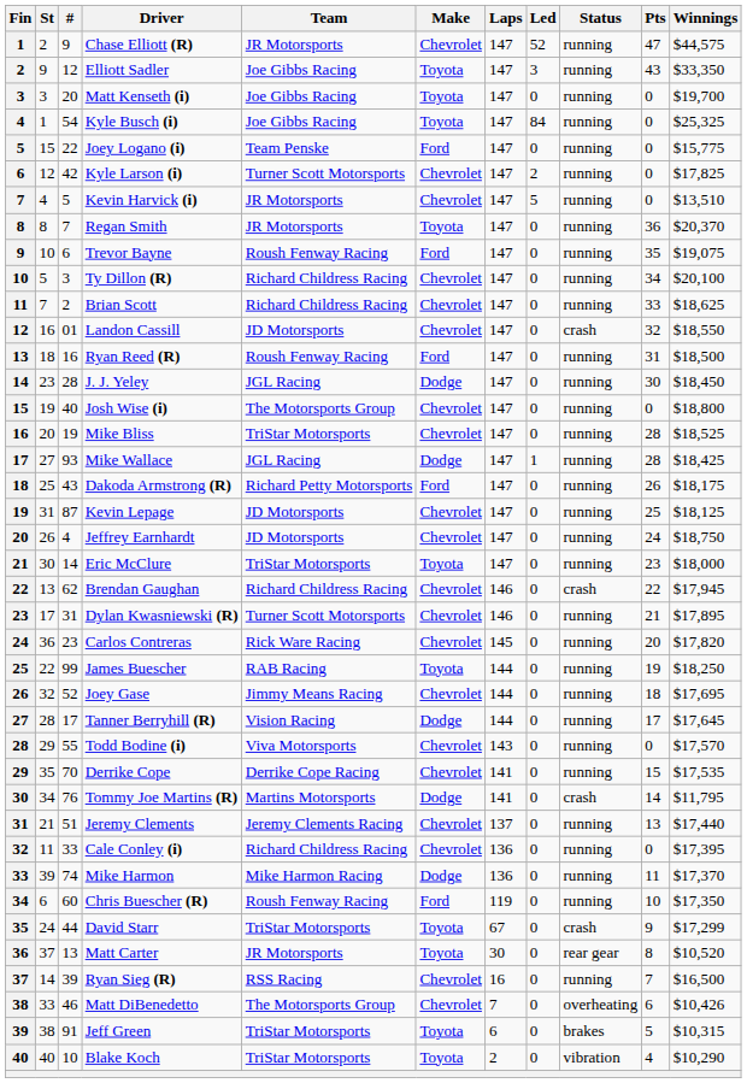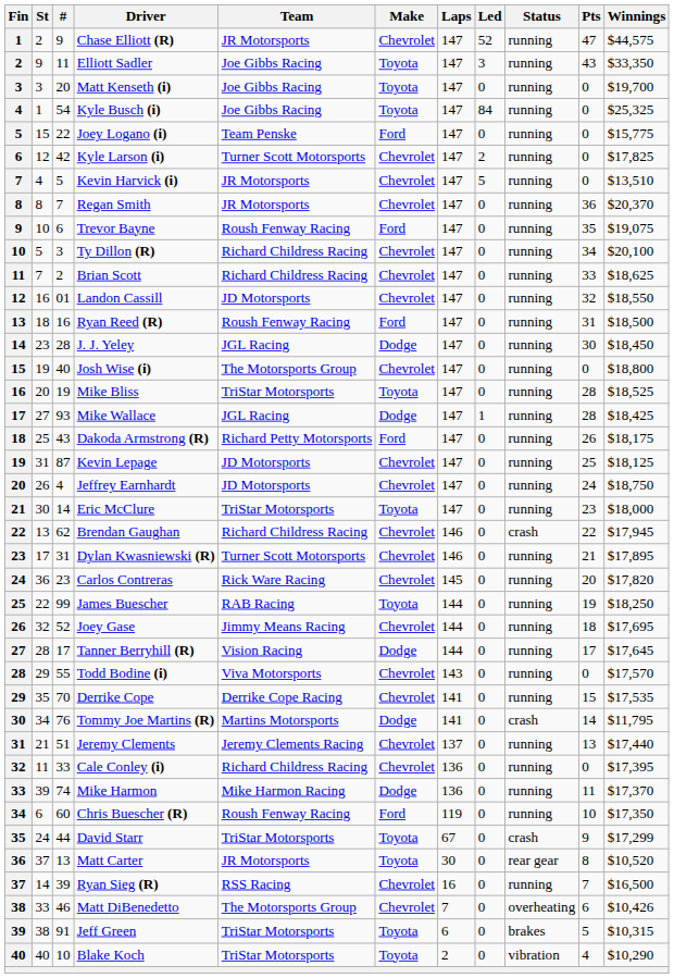Elliott Sadler | #: 12 -> 11
Regan Smith | Make: Toyota -> Chevrolet
Landon Cassill | Status: crash -> running
Mike Bliss | Make: Chevrolet -> Toyota
